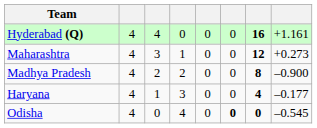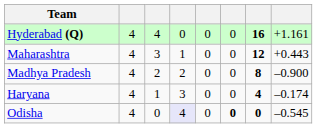Maharashtra | column 8: +0.273 -> +0.443
Haryana | column 8: –0.177 -> –0.174
Odisha | column 4: no background -> lavender background
